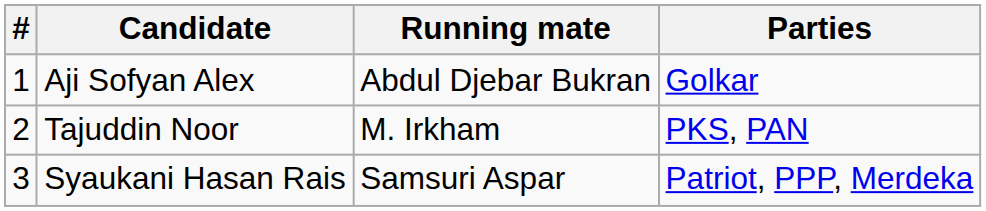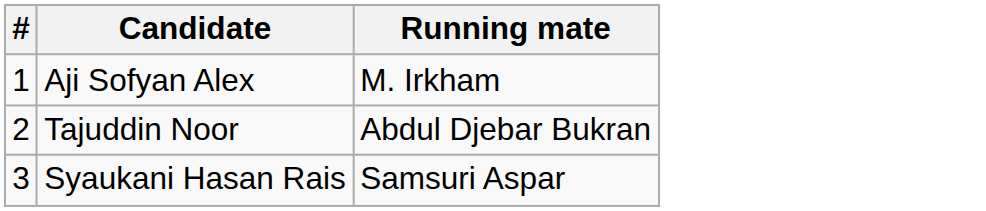- column: Parties | Golkar | PKS, PAN | Patriot, PPP, Merdeka
Aji Sofyan Alex | Running mate: Abdul Djebar Bukran -> M. Irkham
Tajuddin Noor | Running mate: M. Irkham -> Abdul Djebar Bukran
